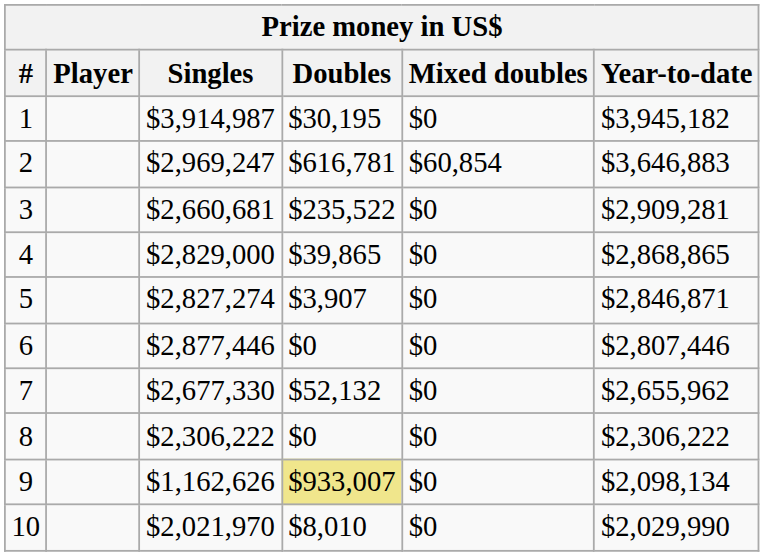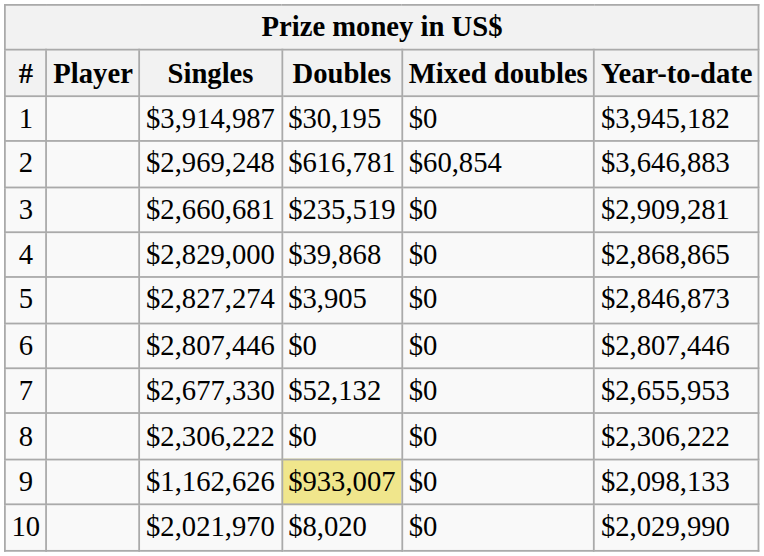2 | Singles: $2,969,247 -> $2,969,248
3 | Doubles: $235,522 -> $235,519
4 | Doubles: $39,865 -> $39,868
5 | Doubles: $3,907 -> $3,905
5 | Year-to-date: $2,846,871 -> $2,846,873
6 | Singles: $2,877,446 -> $2,807,446
7 | Year-to-date: $2,655,962 -> $2,655,953
9 | Year-to-date: $2,098,134 -> $2,098,133
10 | Doubles: $8,010 -> $8,020
